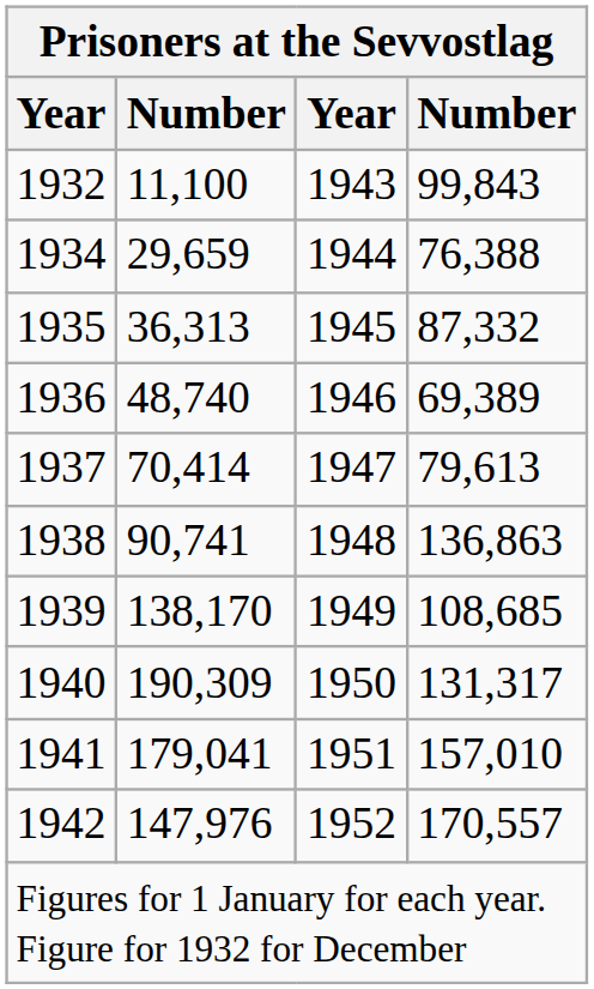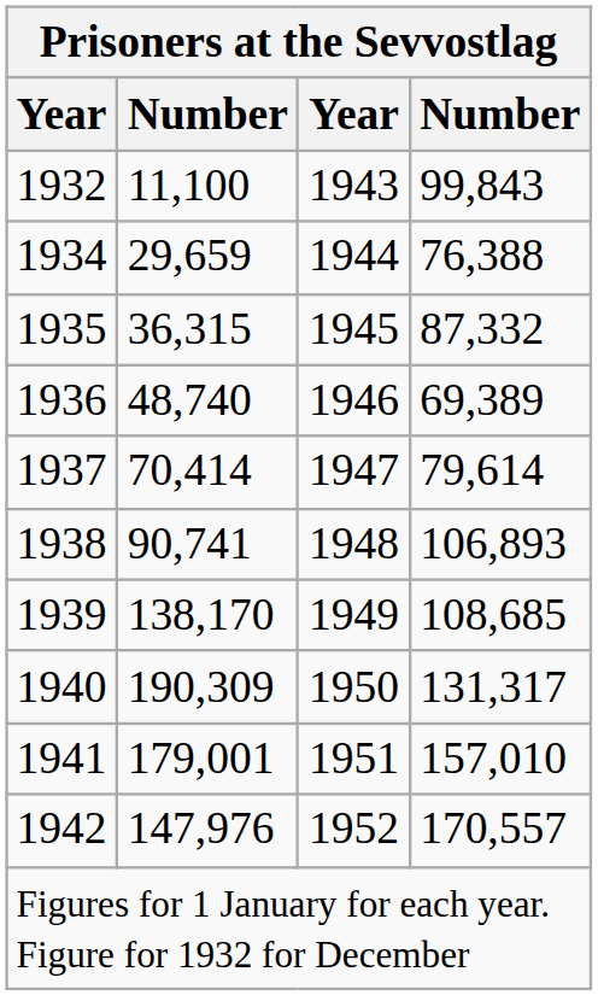1935 | column 2: 36,313 -> 36,315
1937 | column 4: 79,613 -> 79,614
1938 | column 4: 136,863 -> 106,893
1941 | column 2: 179,041 -> 179,001
